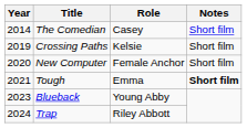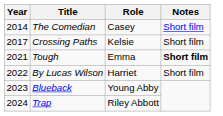Crossing Paths | Year: 2019 -> 2017
- row: 2020 | New Computer | Female Anchor | Short film
+ row: 2022 | By Lucas Wilson | Harriet | Short film
